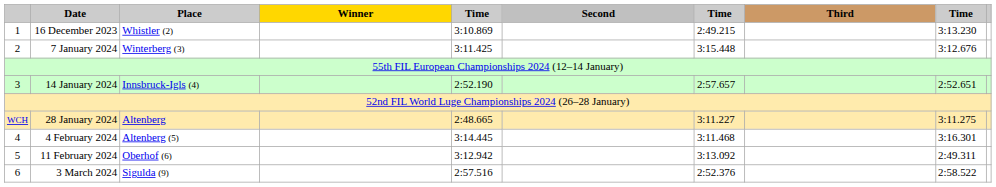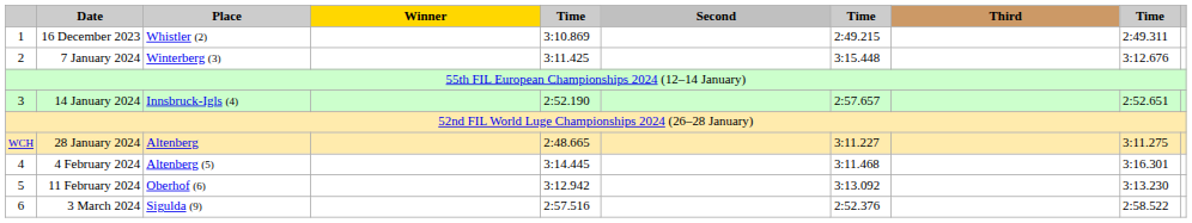16 December 2023 | column 9: 3:13.230 -> 2:49.311
11 February 2024 | column 9: 2:49.311 -> 3:13.230
